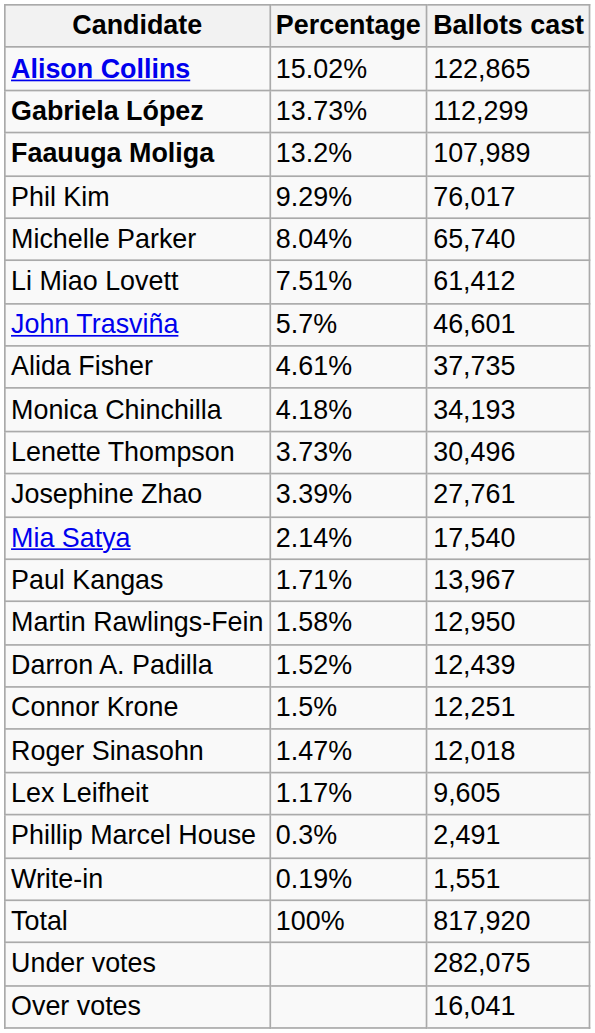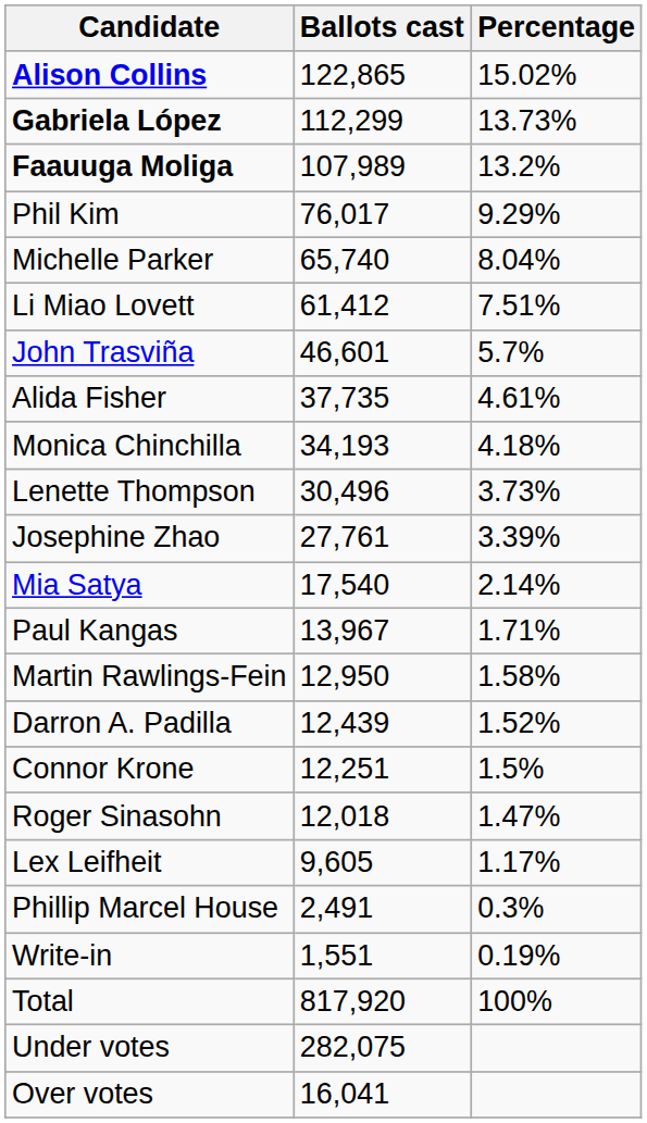columns swapped: Ballots cast <-> Percentage
